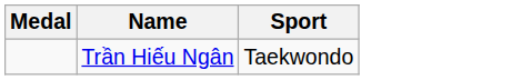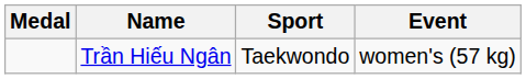+ column: Event | women's (57 kg)
